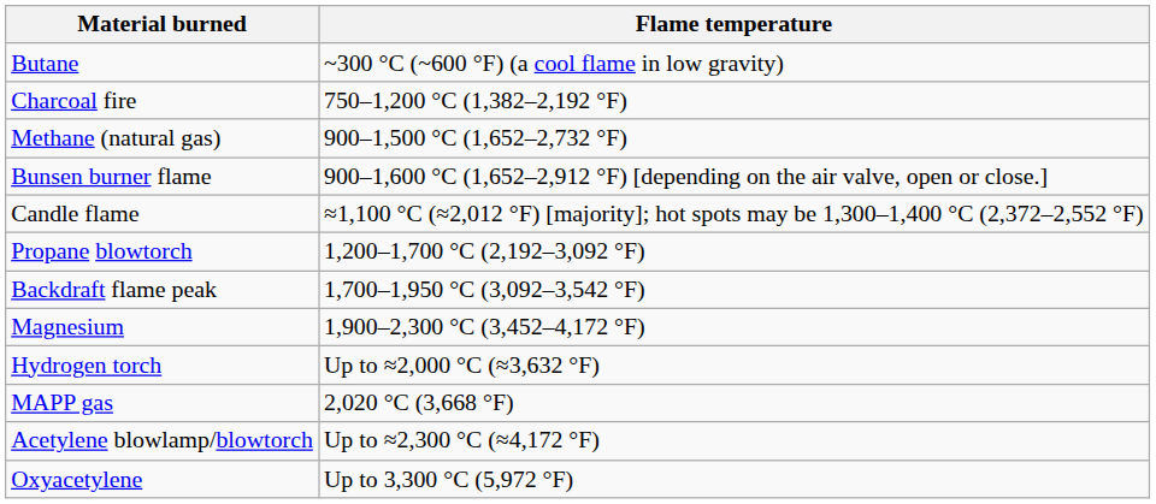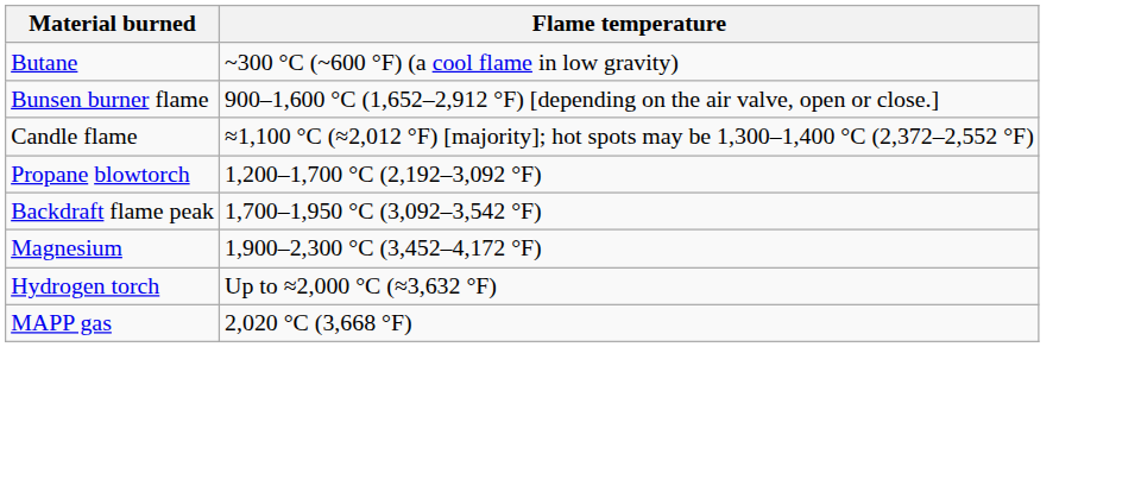- row: Charcoal fire | 750–1,200 °C (1,382–2,192 °F)
- row: Methane (natural gas) | 900–1,500 °C (1,652–2,732 °F)
- row: Acetylene blowlamp/blowtorch | Up to ≈2,300 °C (≈4,172 °F)
- row: Oxyacetylene | Up to 3,300 °C (5,972 °F)
